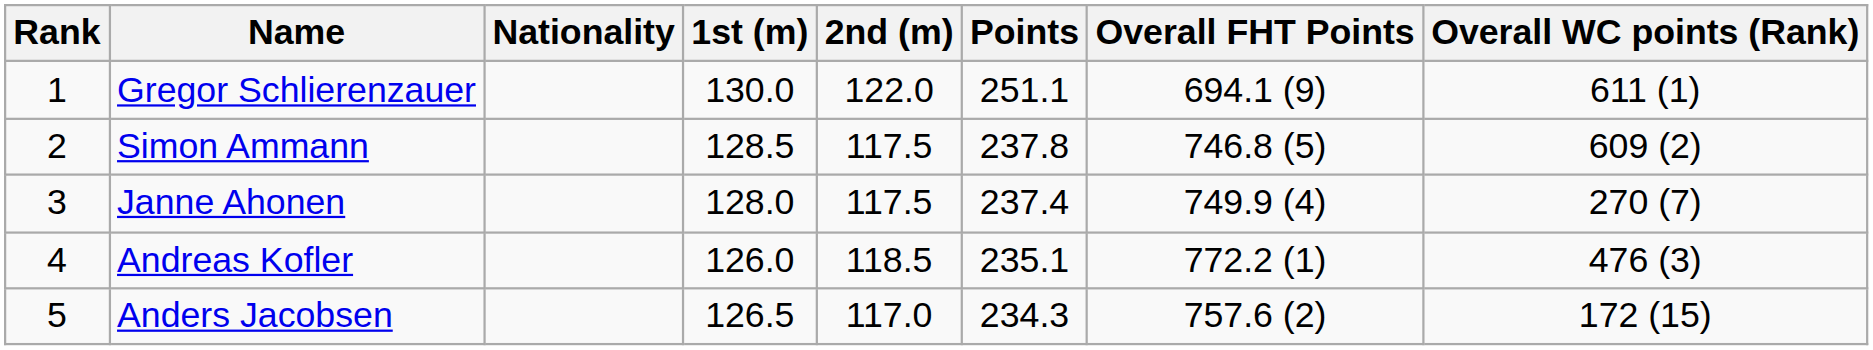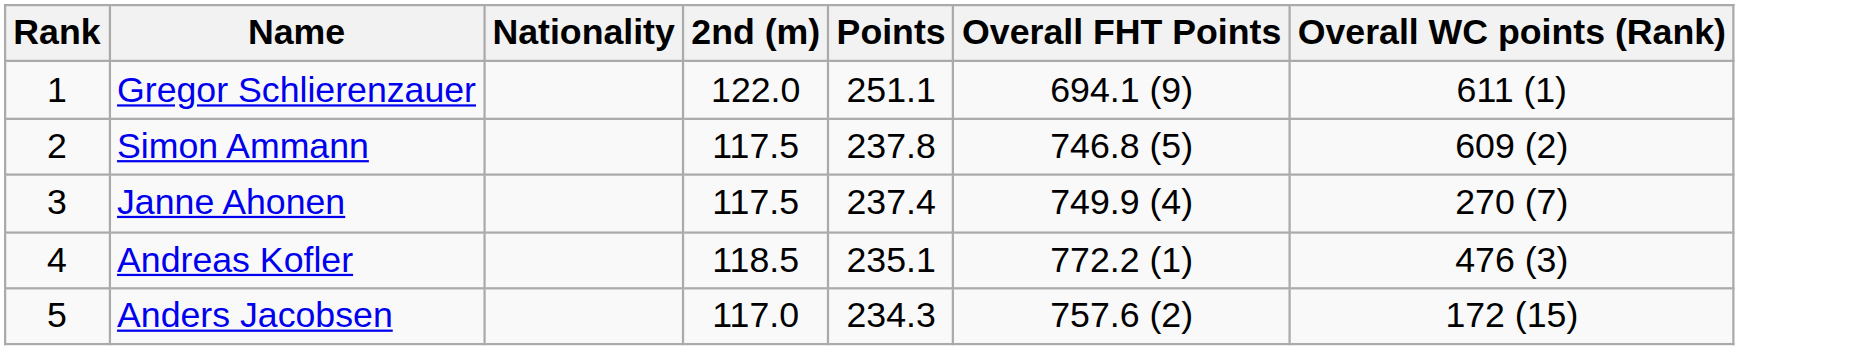- column: 1st (m) | 130.0 | 128.5 | 128.0 | 126.0 | 126.5
